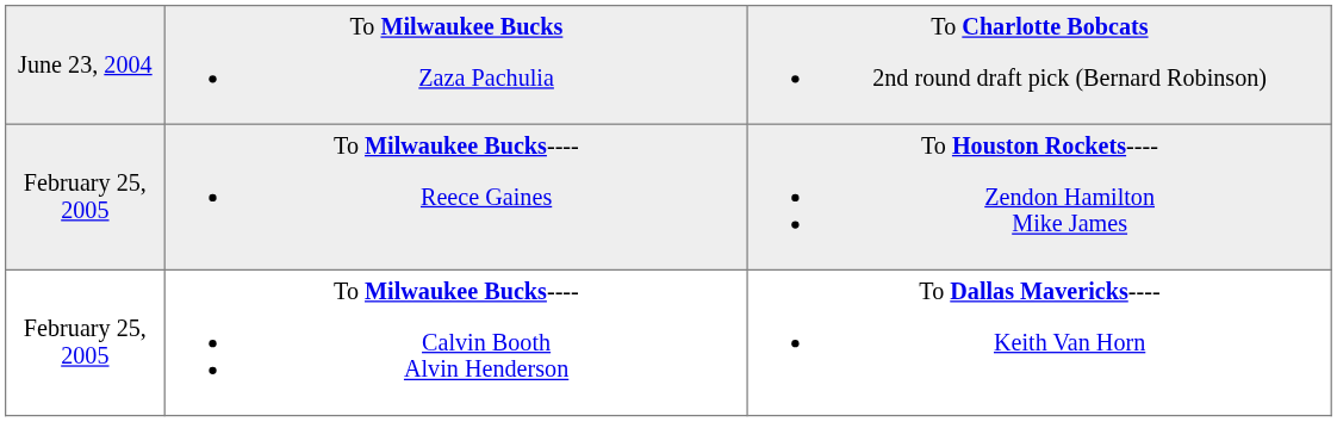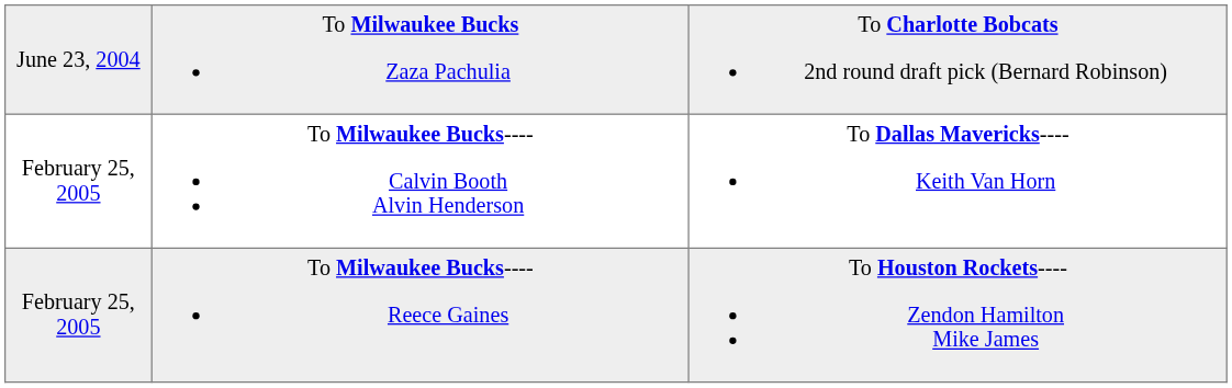rows swapped: To Milwaukee Bucks---- Calvin Booth Alvin Henderson <-> To Milwaukee Bucks---- Reece Gaines
